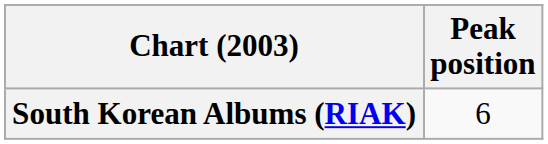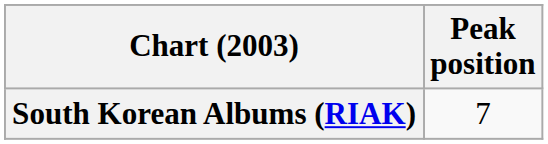South Korean Albums (RIAK) | Peak position: 6 -> 7
